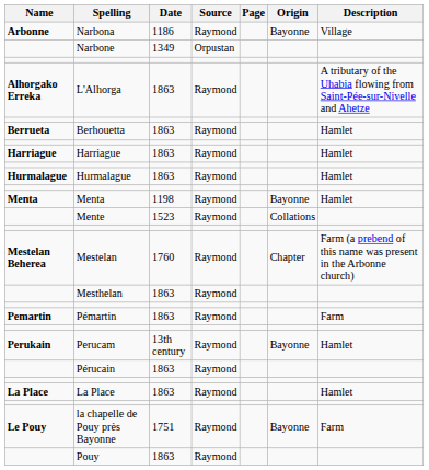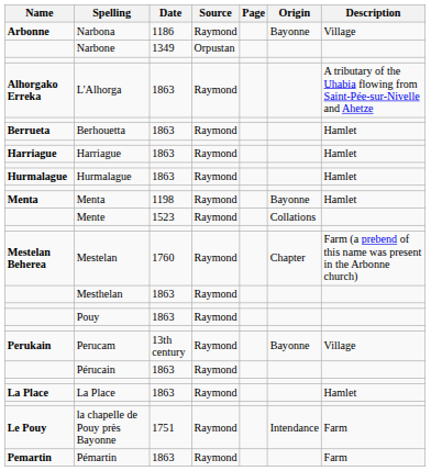rows swapped: Pémartin <-> Pouy
Perucam | Description: Hamlet -> Village
la chapelle de Pouy près Bayonne | Origin: Bayonne -> Intendance
